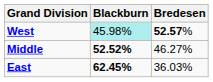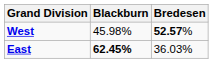West | Blackburn: paleturquoise background -> no background
- row: Middle | 52.52% | 46.27%
